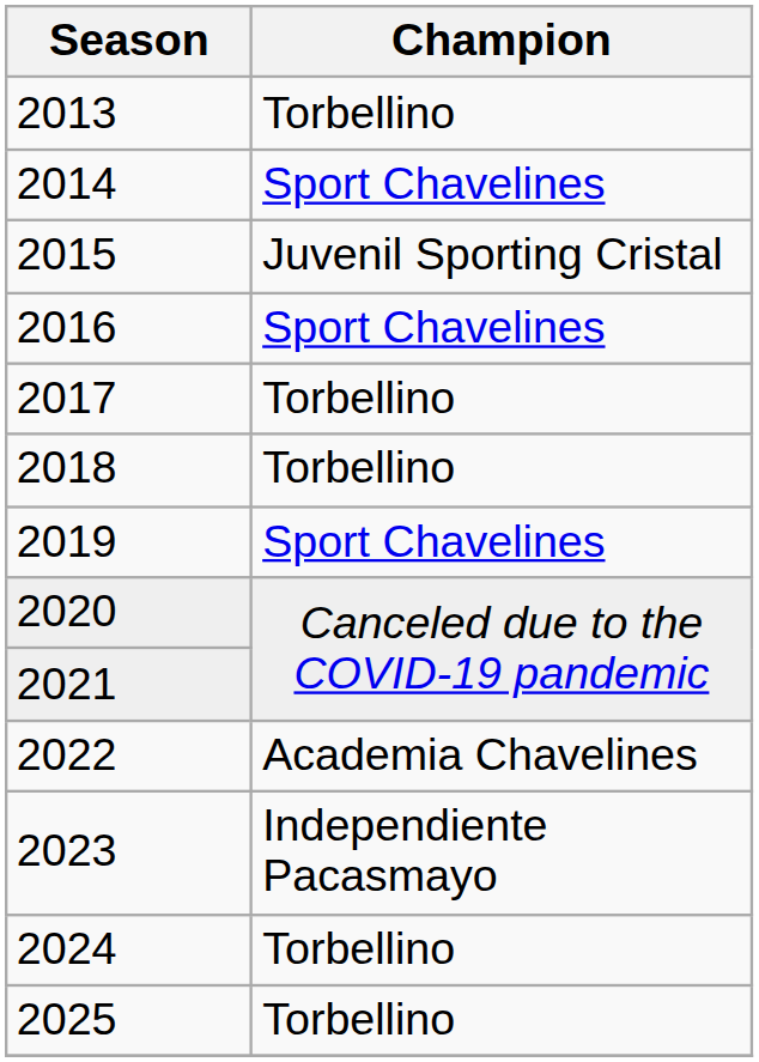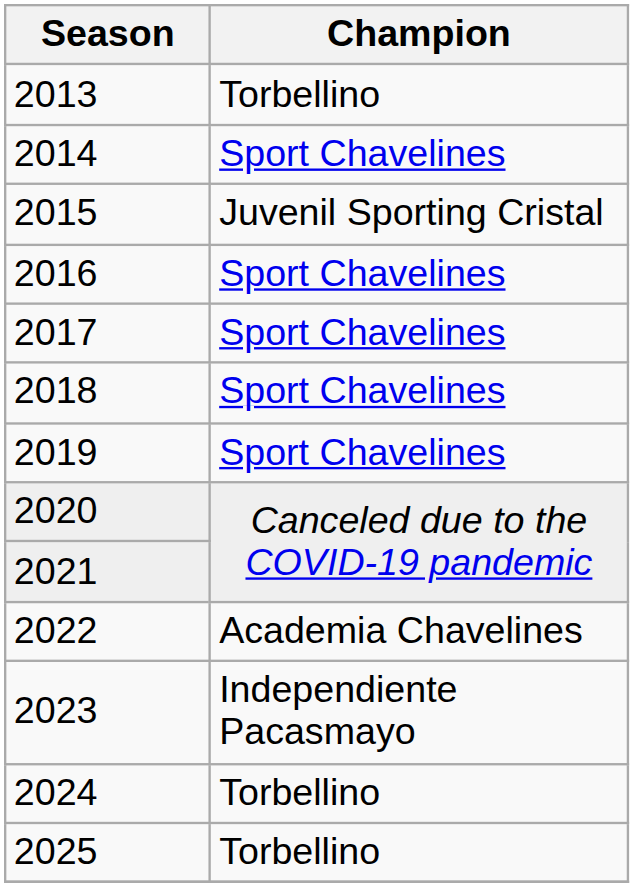2017 | Champion: Torbellino -> Sport Chavelines
2018 | Champion: Torbellino -> Sport Chavelines
